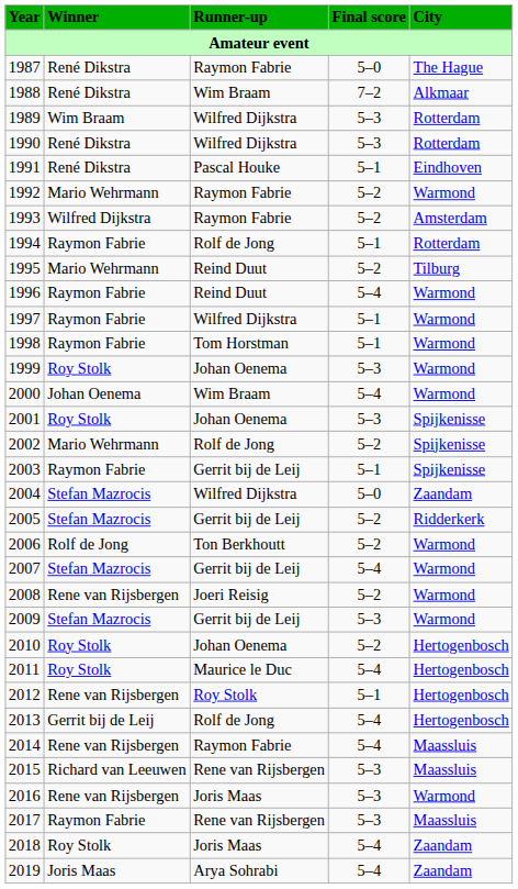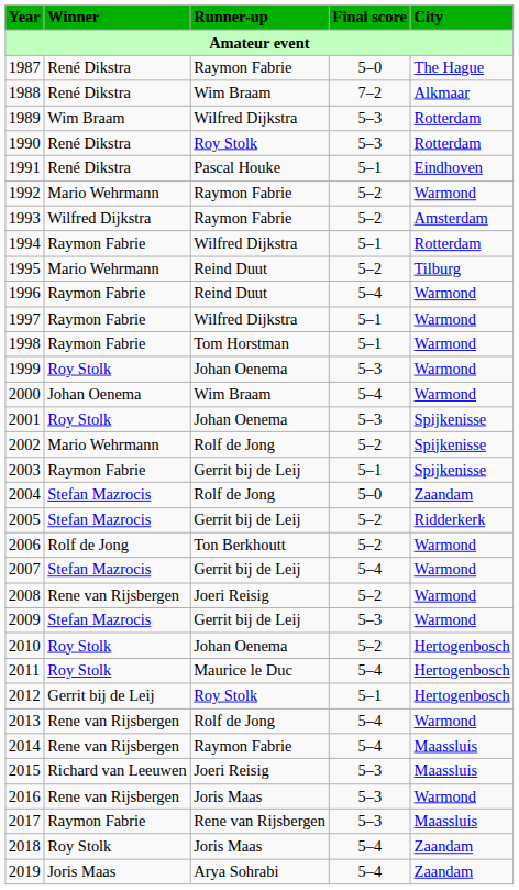1990 | Runner-up: Wilfred Dijkstra -> Roy Stolk
1994 | Runner-up: Rolf de Jong -> Wilfred Dijkstra
2004 | Runner-up: Wilfred Dijkstra -> Rolf de Jong
2012 | Winner: Rene van Rijsbergen -> Gerrit bij de Leij
2013 | Winner: Gerrit bij de Leij -> Rene van Rijsbergen
2013 | City: Hertogenbosch -> Warmond
2015 | Runner-up: Rene van Rijsbergen -> Joeri Reisig
